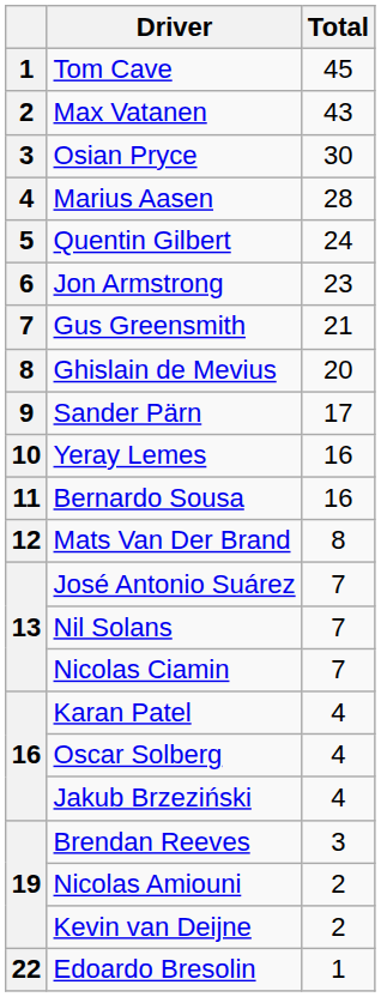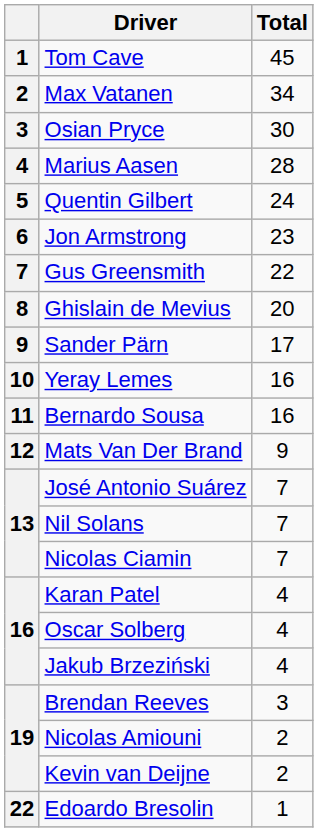Max Vatanen | Total: 43 -> 34
Gus Greensmith | Total: 21 -> 22
Mats Van Der Brand | Total: 8 -> 9
